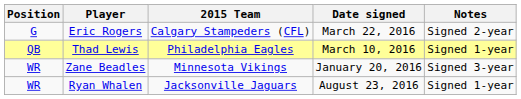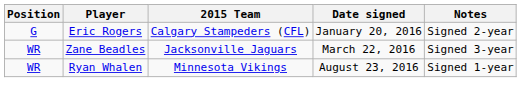Eric Rogers | Date signed: March 22, 2016 -> January 20, 2016
- row: QB | Thad Lewis | Philadelphia Eagles | March 10, 2016 | Signed 1-year
Zane Beadles | 2015 Team: Minnesota Vikings -> Jacksonville Jaguars
Zane Beadles | Date signed: January 20, 2016 -> March 22, 2016
Ryan Whalen | 2015 Team: Jacksonville Jaguars -> Minnesota Vikings
